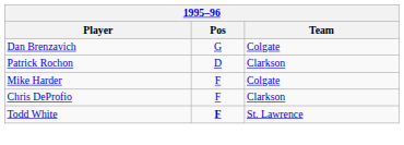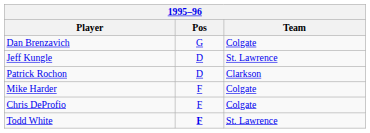+ row: Jeff Kungle | D | St. Lawrence
Chris DeProfio | Team: Clarkson -> Colgate
